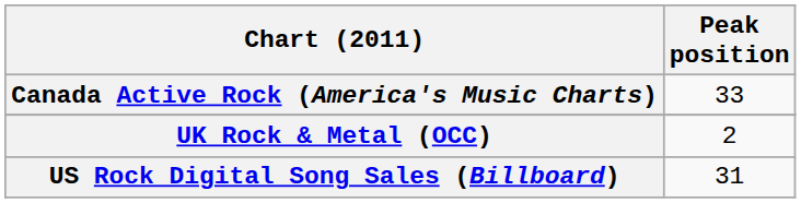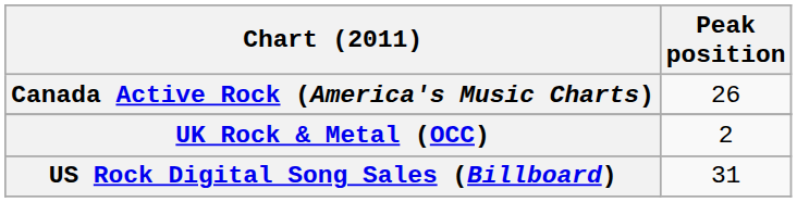Canada Active Rock (America's Music Charts) | Peak position: 33 -> 26
